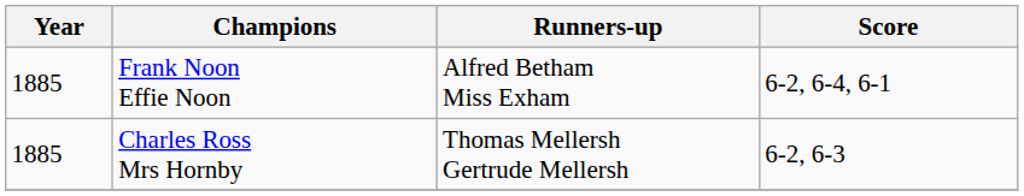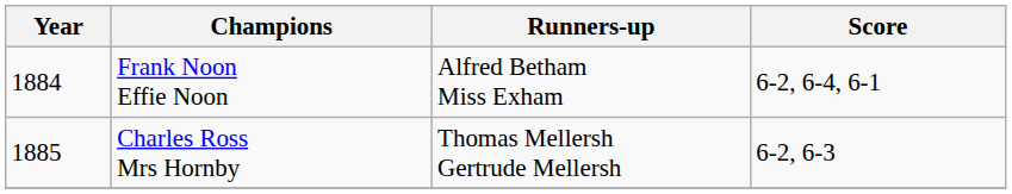Frank Noon Effie Noon | Year: 1885 -> 1884
